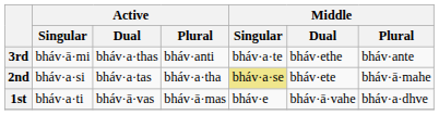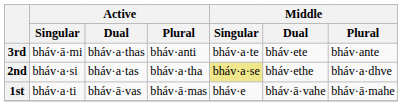3rd | Middle / Dual: bháv·ethe -> bháv·ete
2nd | Middle / Dual: bháv·ete -> bháv·ethe
2nd | Middle / Plural: bháv·ā·mahe -> bháv·a·dhve
1st | Middle / Plural: bháv·a·dhve -> bháv·ā·mahe
